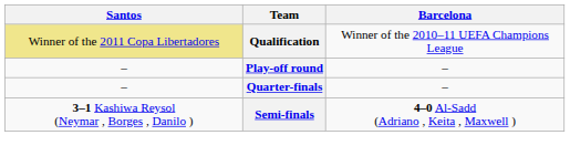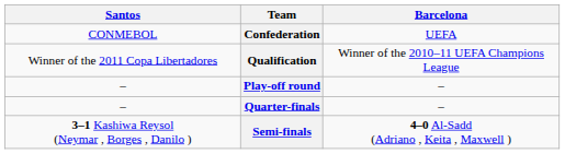+ row: CONMEBOL | Confederation | UEFA
Qualification | Santos: khaki background -> no background
